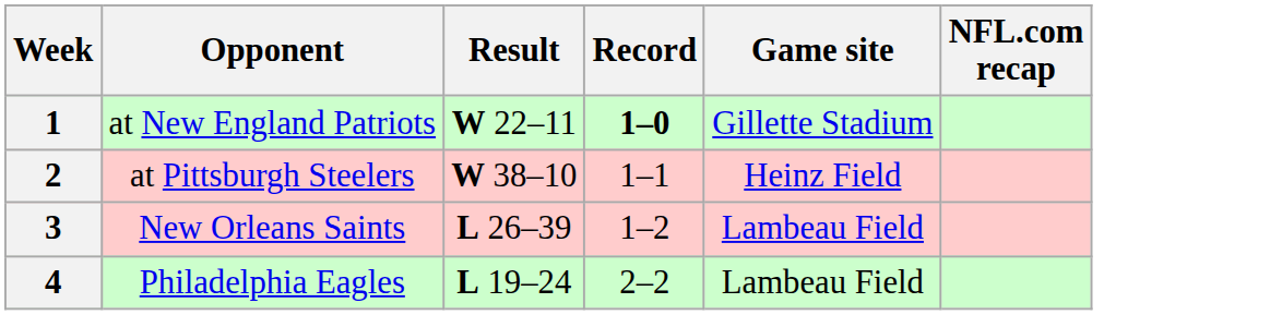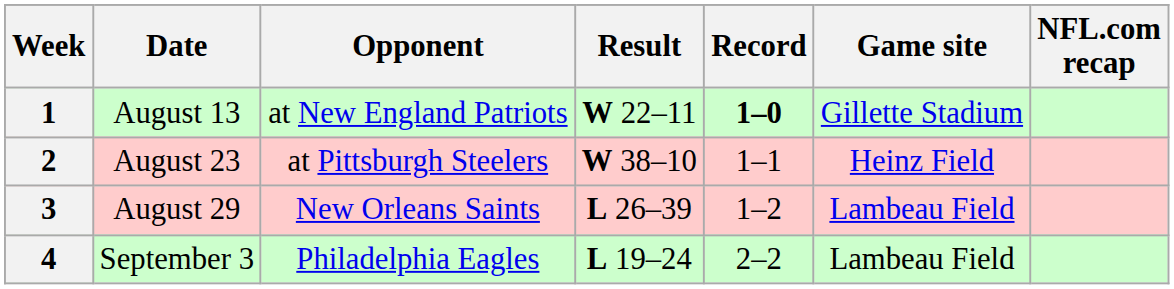+ column: Date | August 13 | August 23 | August 29 | September 3
